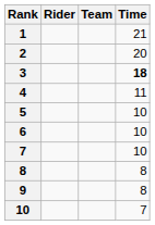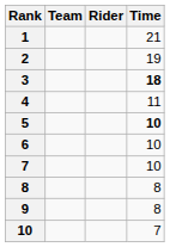columns swapped: Rider <-> Team
2 | Time: 20 -> 19
5 | Time: normal -> bold
